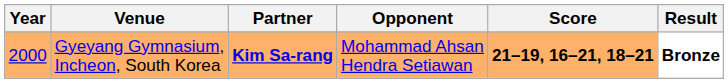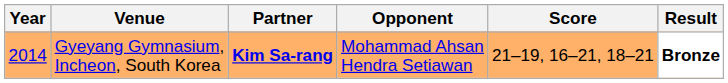Gyeyang Gymnasium, Incheon, South Korea | Year: 2000 -> 2014
Gyeyang Gymnasium, Incheon, South Korea | Score: bold -> normal
